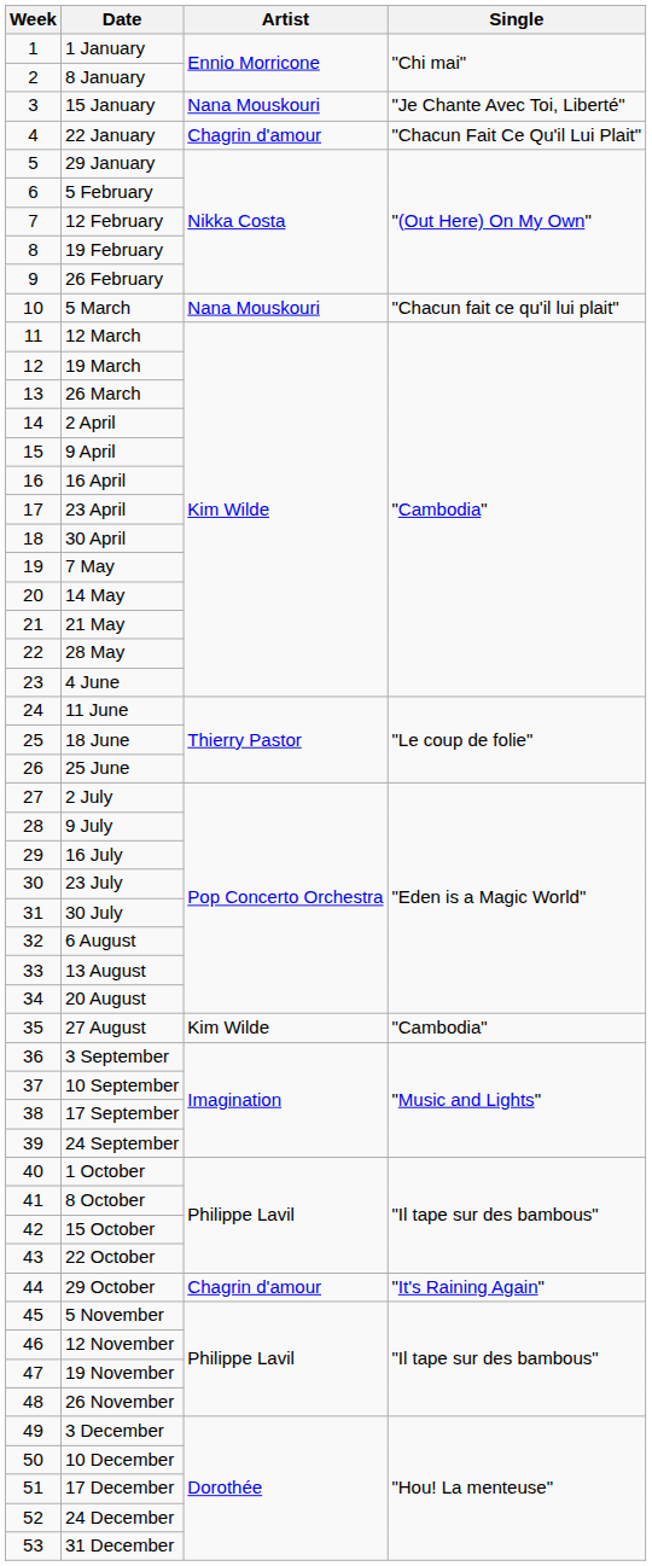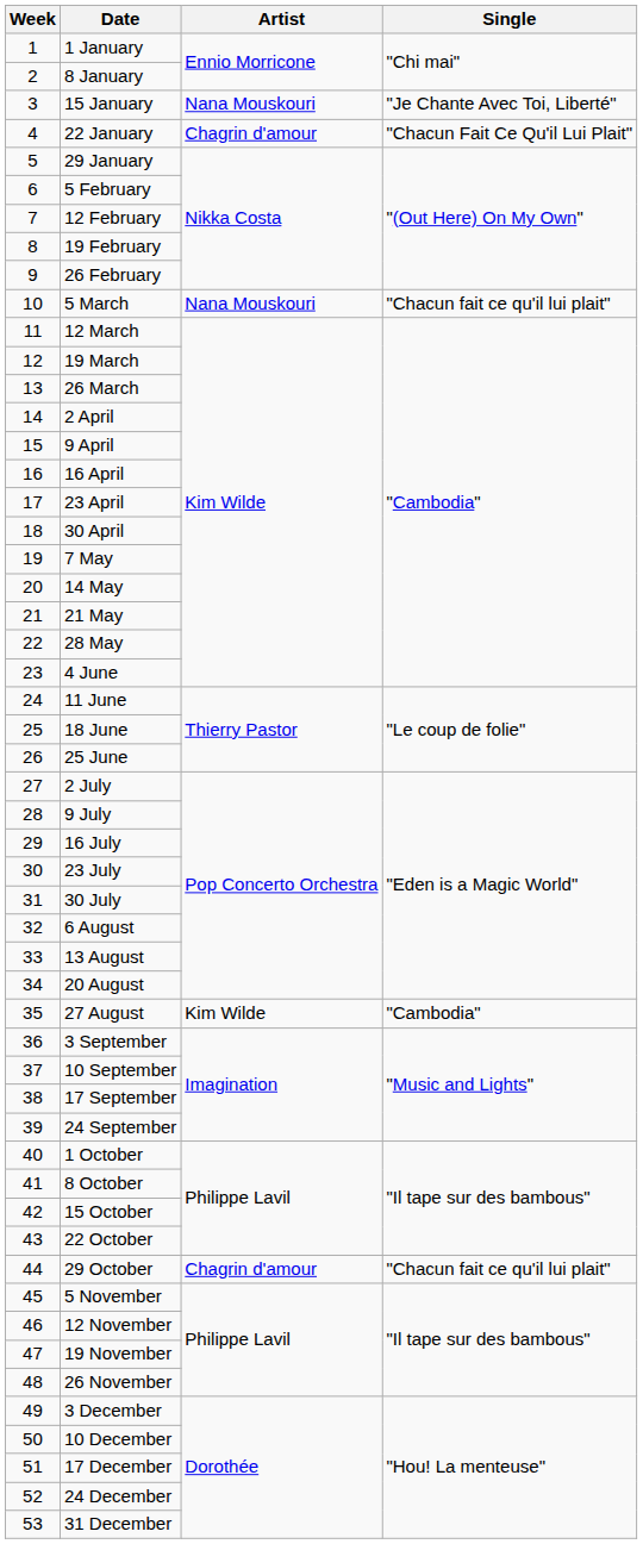29 October | Single: "It's Raining Again" -> "Chacun fait ce qu'il lui plait"
